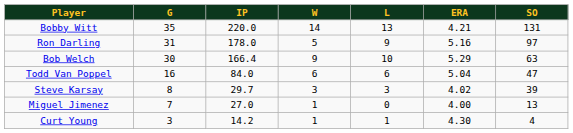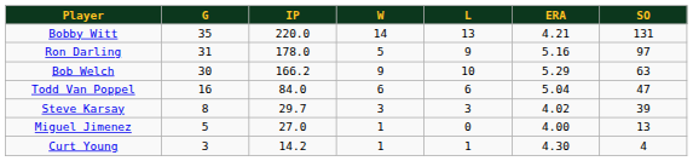Bob Welch | IP: 166.4 -> 166.2
Miguel Jimenez | G: 7 -> 5
